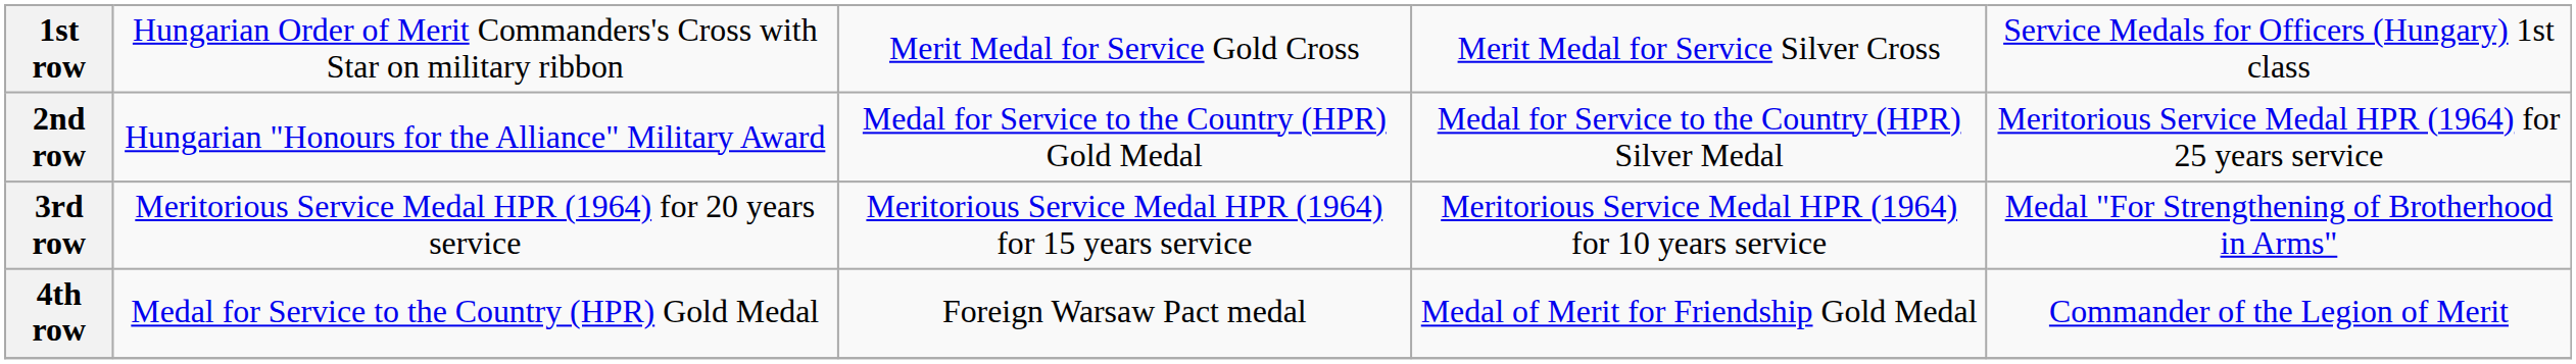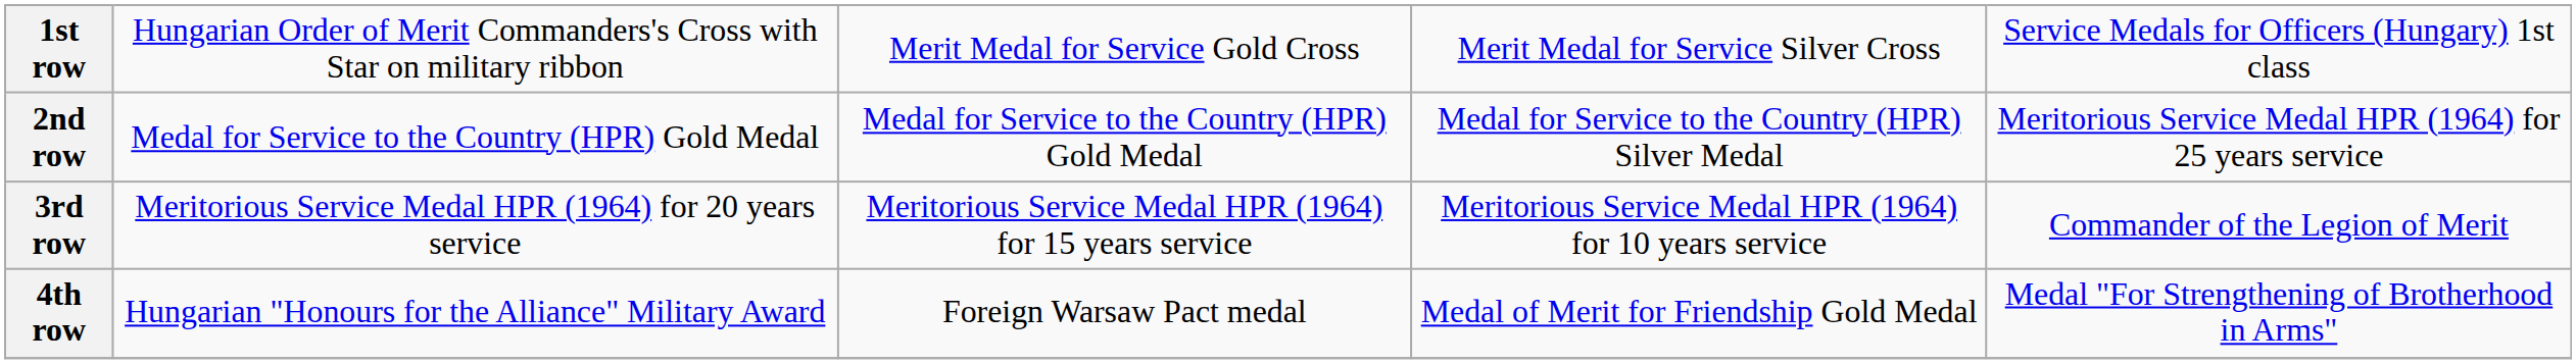2nd row | column 2: Hungarian "Honours for the Alliance" Military Award -> Medal for Service to the Country (HPR) Gold Medal
3rd row | column 5: Medal "For Strengthening of Brotherhood in Arms" -> Commander of the Legion of Merit
4th row | column 2: Medal for Service to the Country (HPR) Gold Medal -> Hungarian "Honours for the Alliance" Military Award
4th row | column 5: Commander of the Legion of Merit -> Medal "For Strengthening of Brotherhood in Arms"
